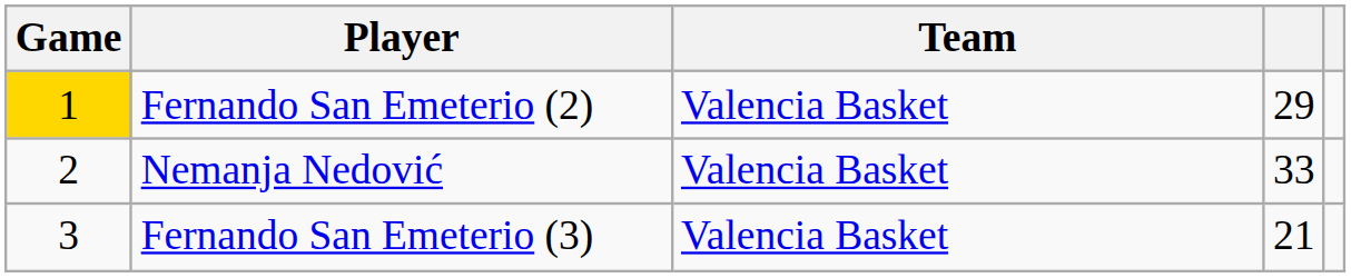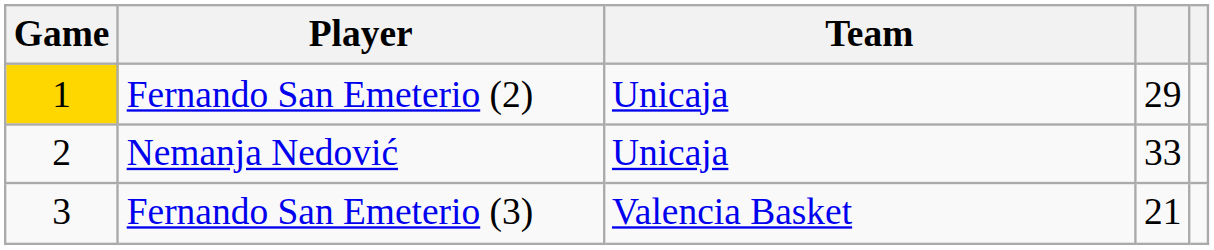Fernando San Emeterio (2) | Team: Valencia Basket -> Unicaja
Nemanja Nedović | Team: Valencia Basket -> Unicaja
